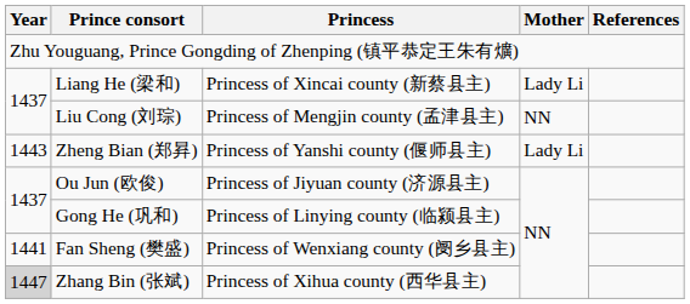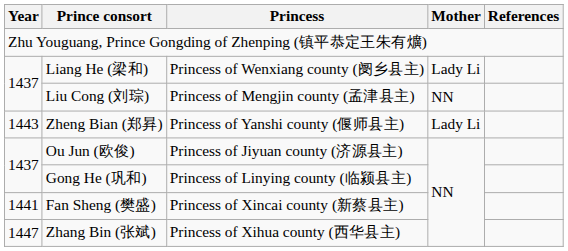Liang He (梁和) | Princess: Princess of Xincai county (新蔡县主) -> Princess of Wenxiang county (阌乡县主)
Fan Sheng (樊盛) | Princess: Princess of Wenxiang county (阌乡县主) -> Princess of Xincai county (新蔡县主)
Zhang Bin (张斌) | Year: lightgrey background -> no background
